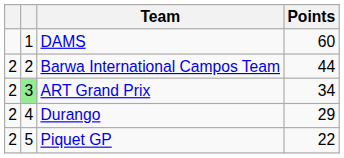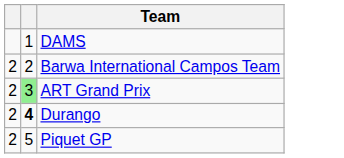- column: Points | 60 | 44 | 34 | 29 | 22
Durango | column 2: normal -> bold
